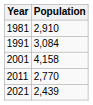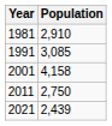1991 | Population: 3,084 -> 3,085
2011 | Population: 2,770 -> 2,750
